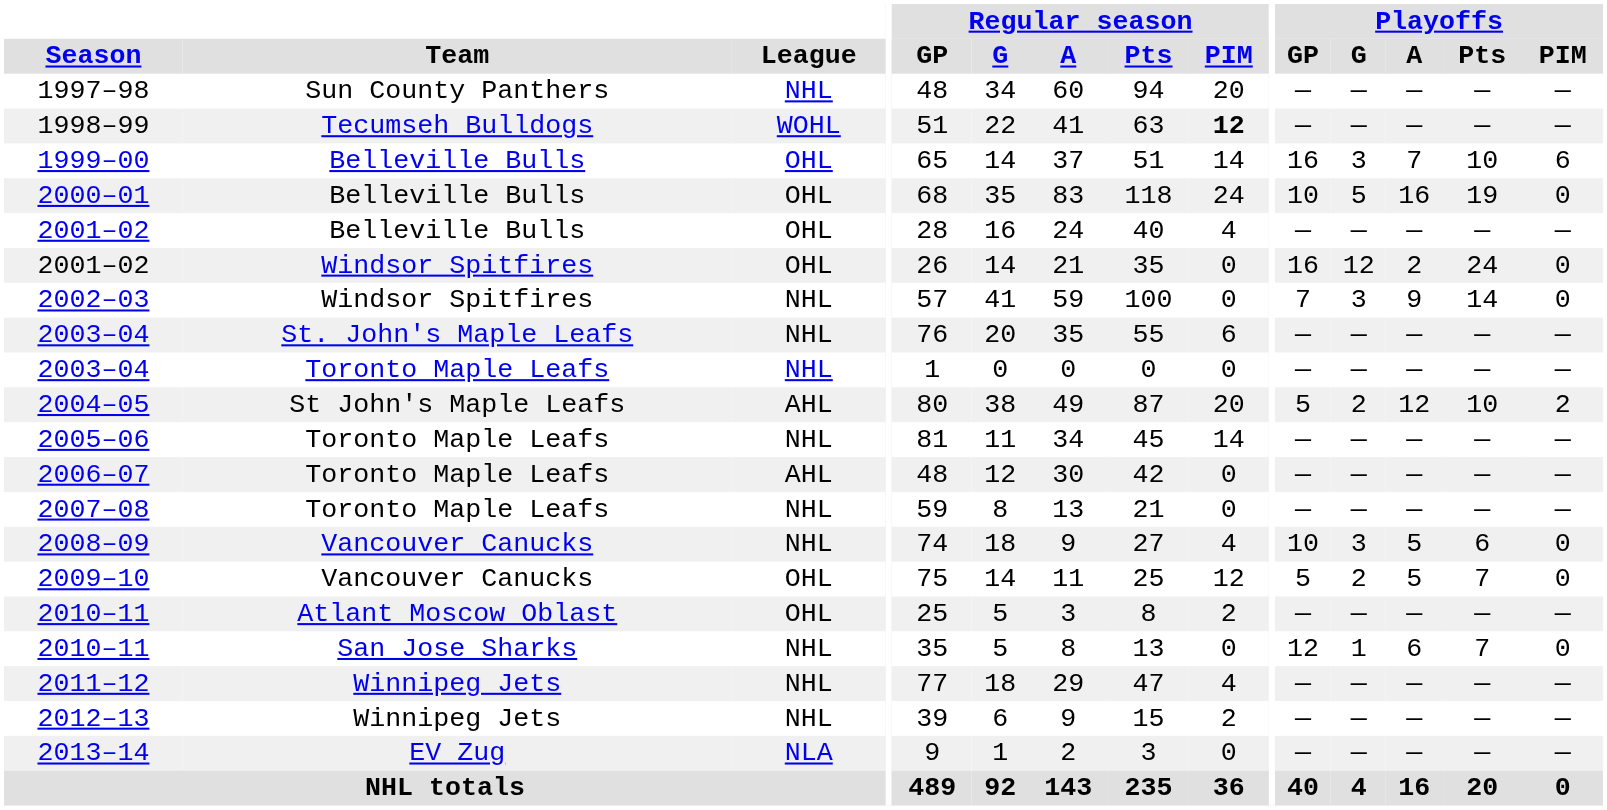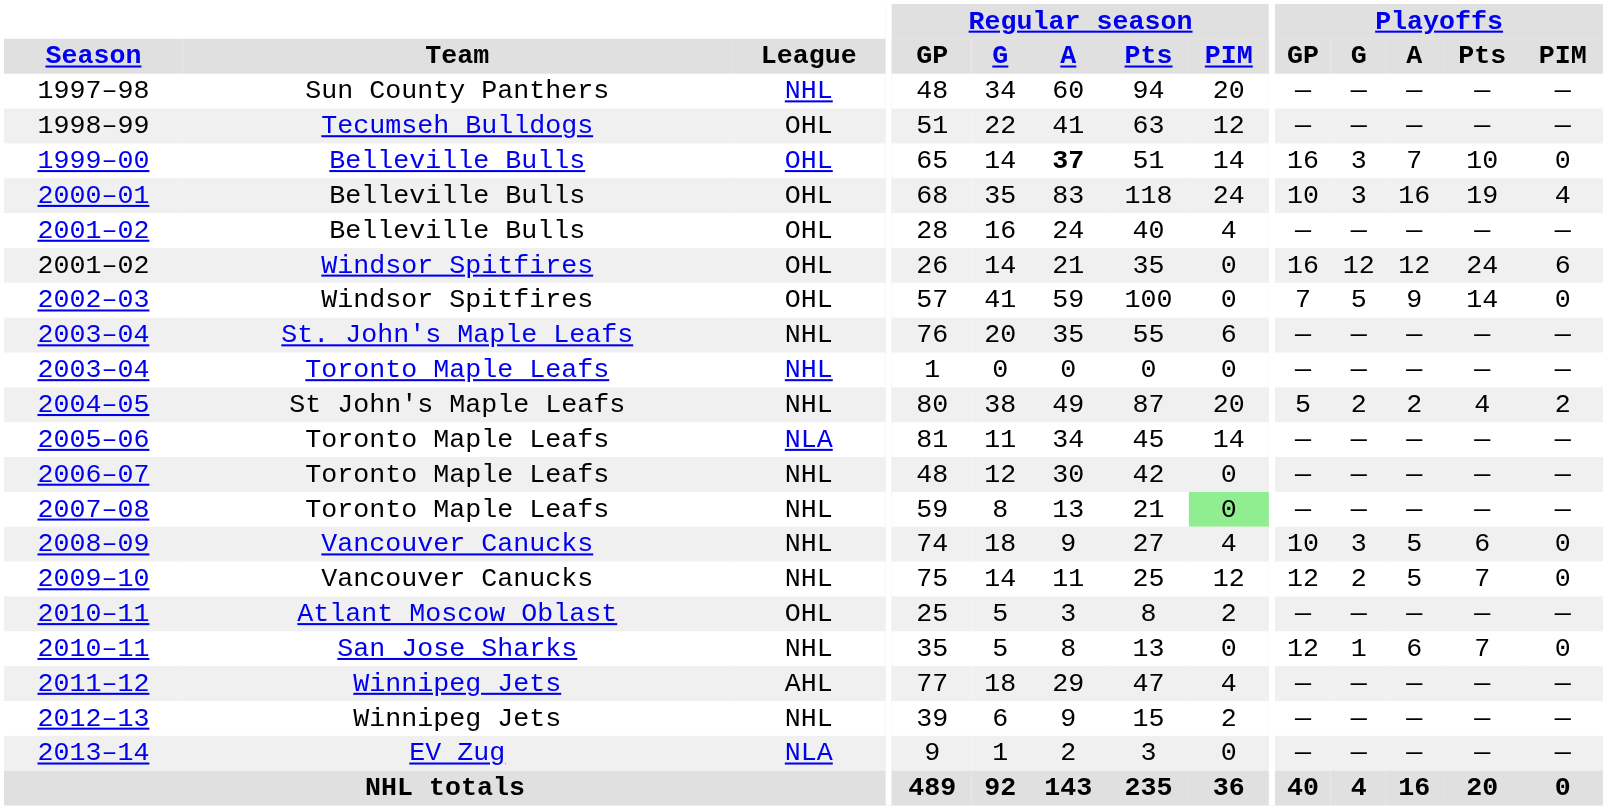1998–99 | League: WOHL -> OHL
1998–99 | Regular season / PIM: bold -> normal
1999–00 | Regular season / A: normal -> bold
1999–00 | Playoffs / PIM: 6 -> 0
2000–01 | Playoffs / G: 5 -> 3
2000–01 | Playoffs / PIM: 0 -> 4
2001–02 / Windsor Spitfires | Playoffs / A: 2 -> 12
2001–02 / Windsor Spitfires | Playoffs / PIM: 0 -> 6
2002–03 | League: NHL -> OHL
2002–03 | Playoffs / G: 3 -> 5
2004–05 | League: AHL -> NHL
2004–05 | Playoffs / A: 12 -> 2
2004–05 | Playoffs / Pts: 10 -> 4
2005–06 | League: NHL -> NLA
2006–07 | League: AHL -> NHL
2007–08 | Regular season / PIM: no background -> lightgreen background
2009–10 | League: OHL -> NHL
2009–10 | Playoffs / GP: 5 -> 12
2011–12 | League: NHL -> AHL
